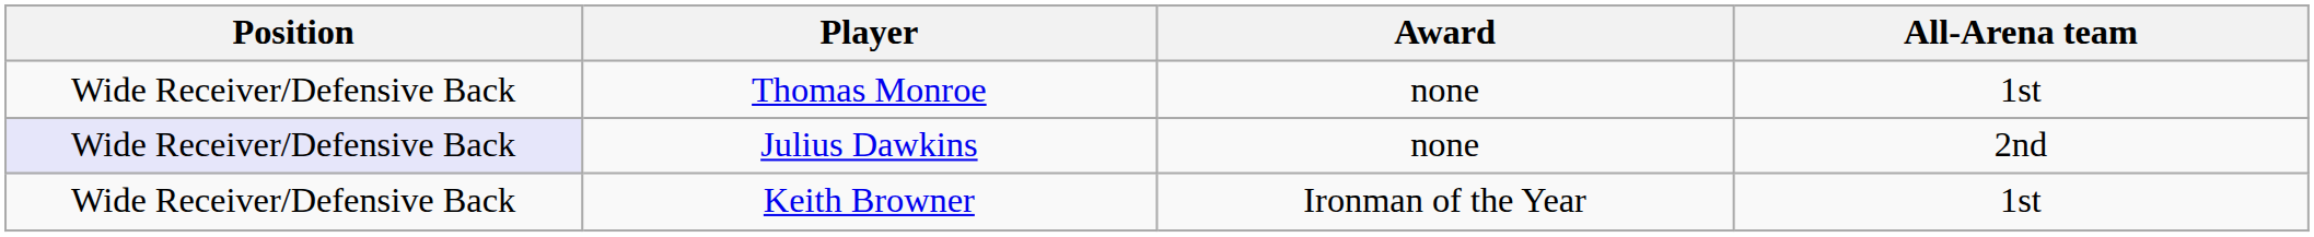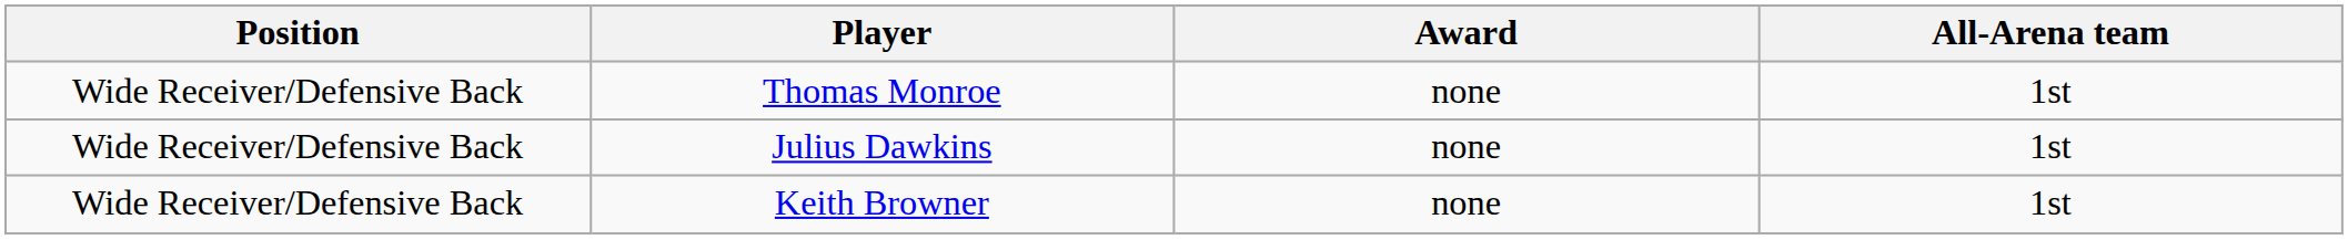Julius Dawkins | Position: lavender background -> no background
Julius Dawkins | All-Arena team: 2nd -> 1st
Keith Browner | Award: Ironman of the Year -> none
